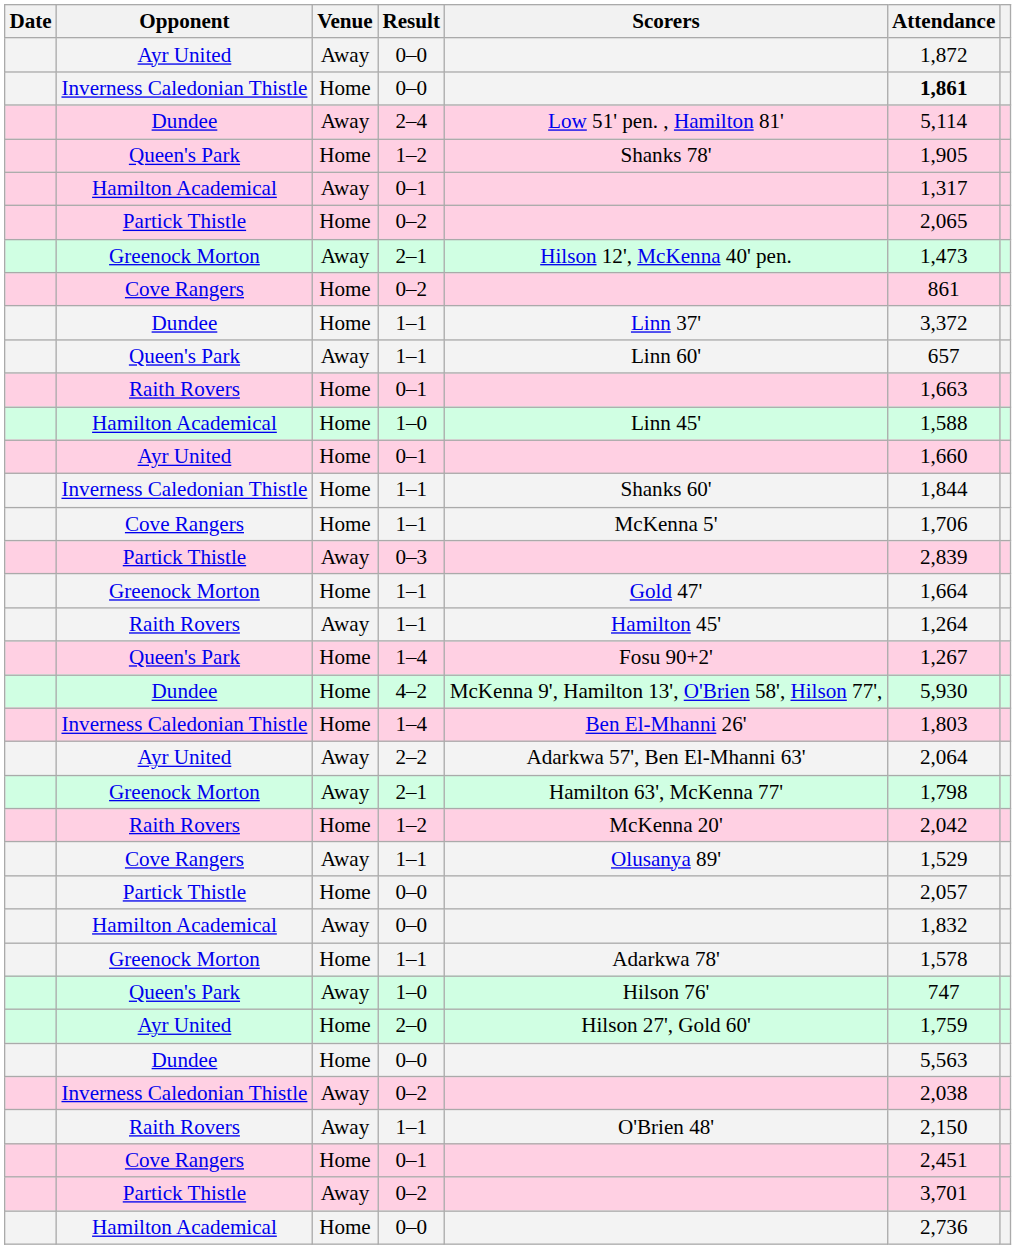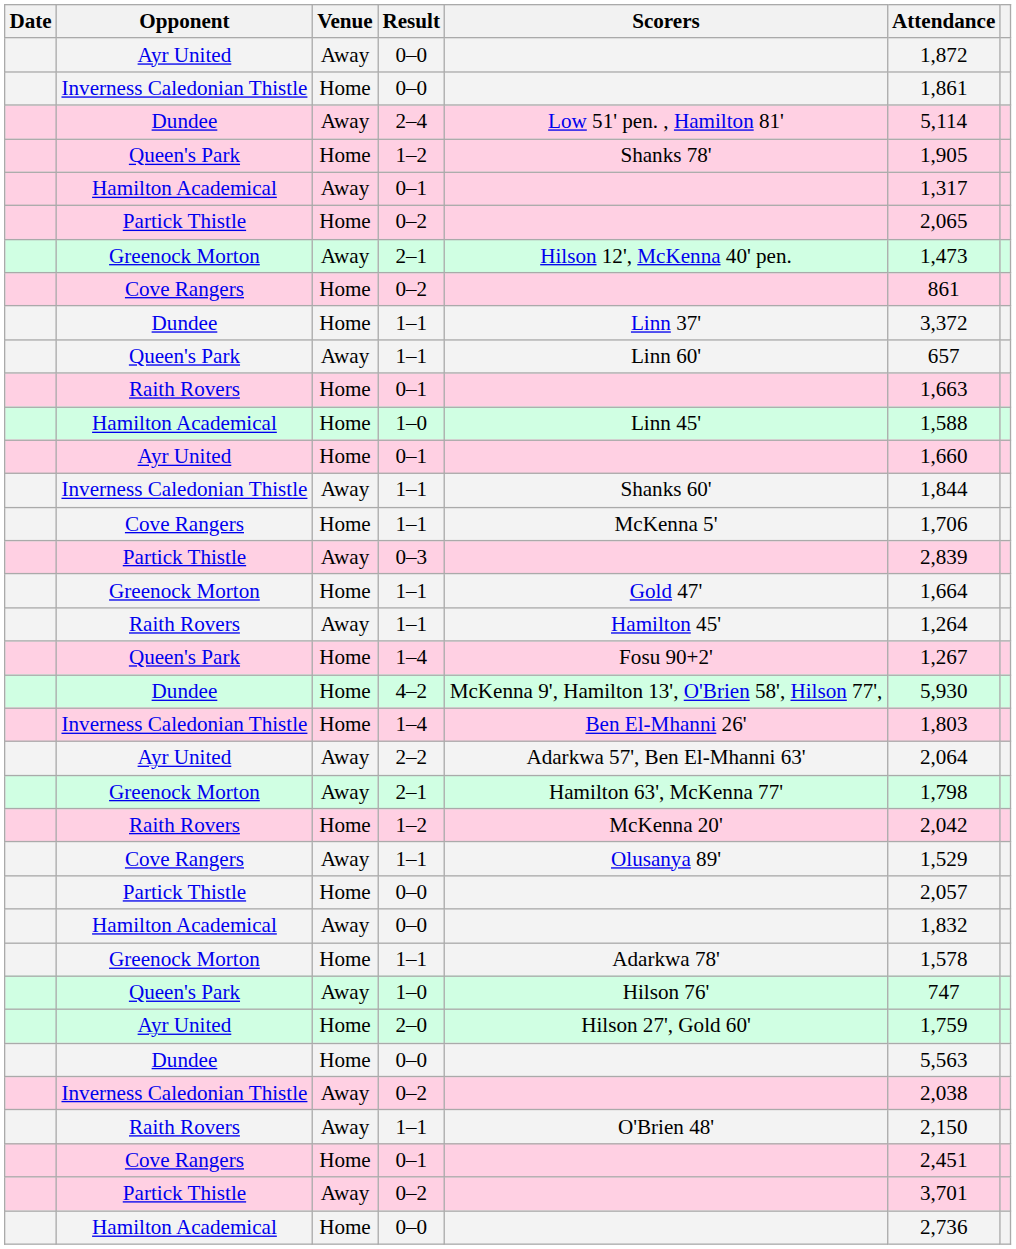Inverness Caledonian Thistle / 0–0 | Attendance: bold -> normal
Inverness Caledonian Thistle / 1–1 | Venue: Home -> Away
